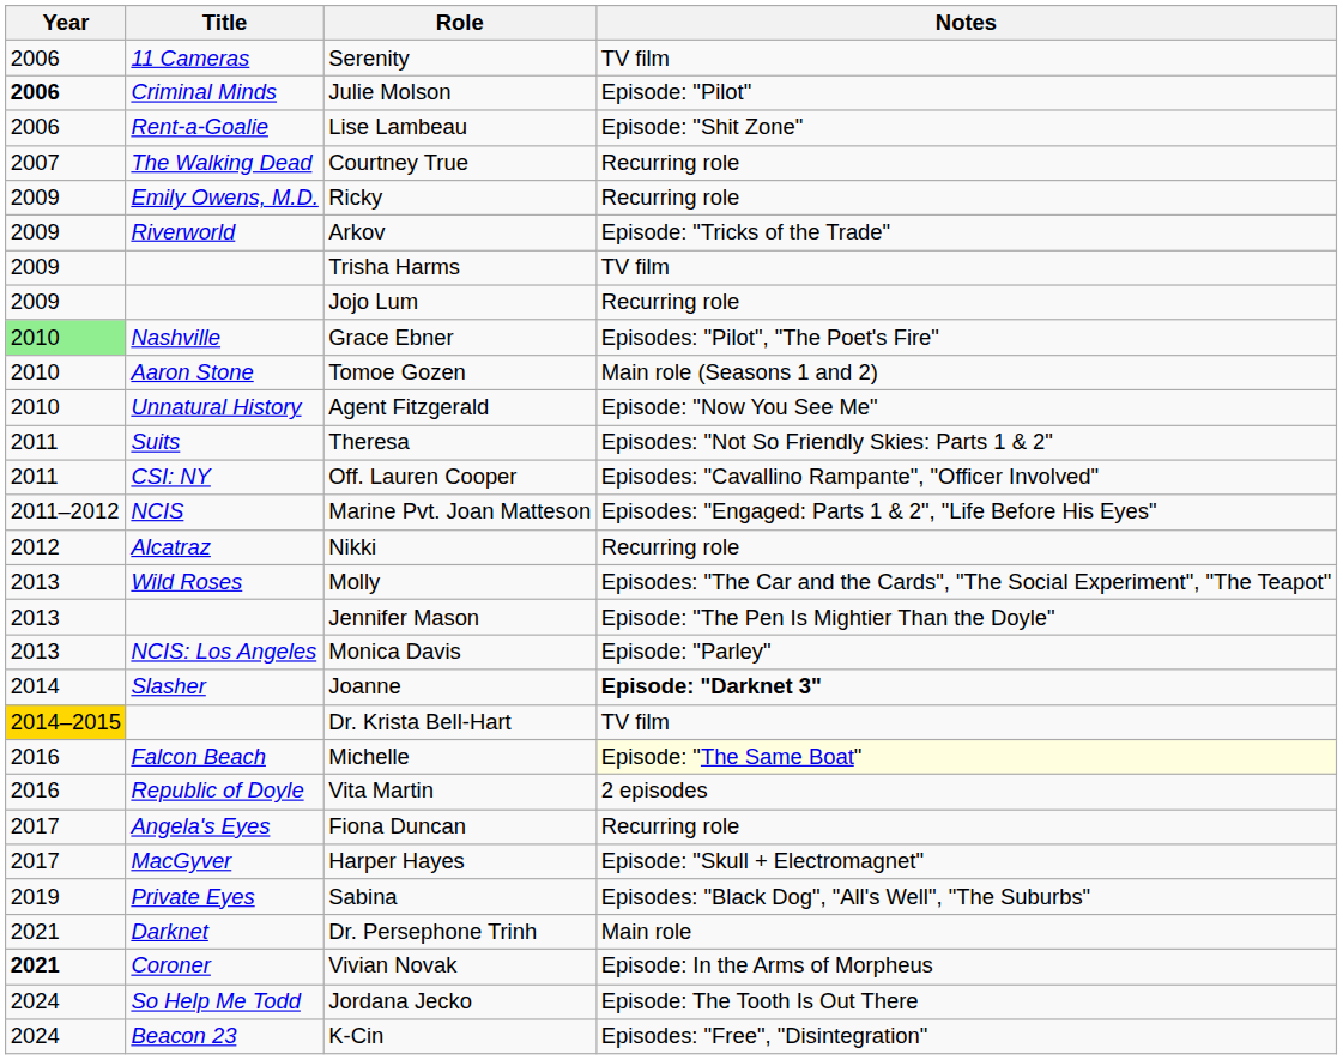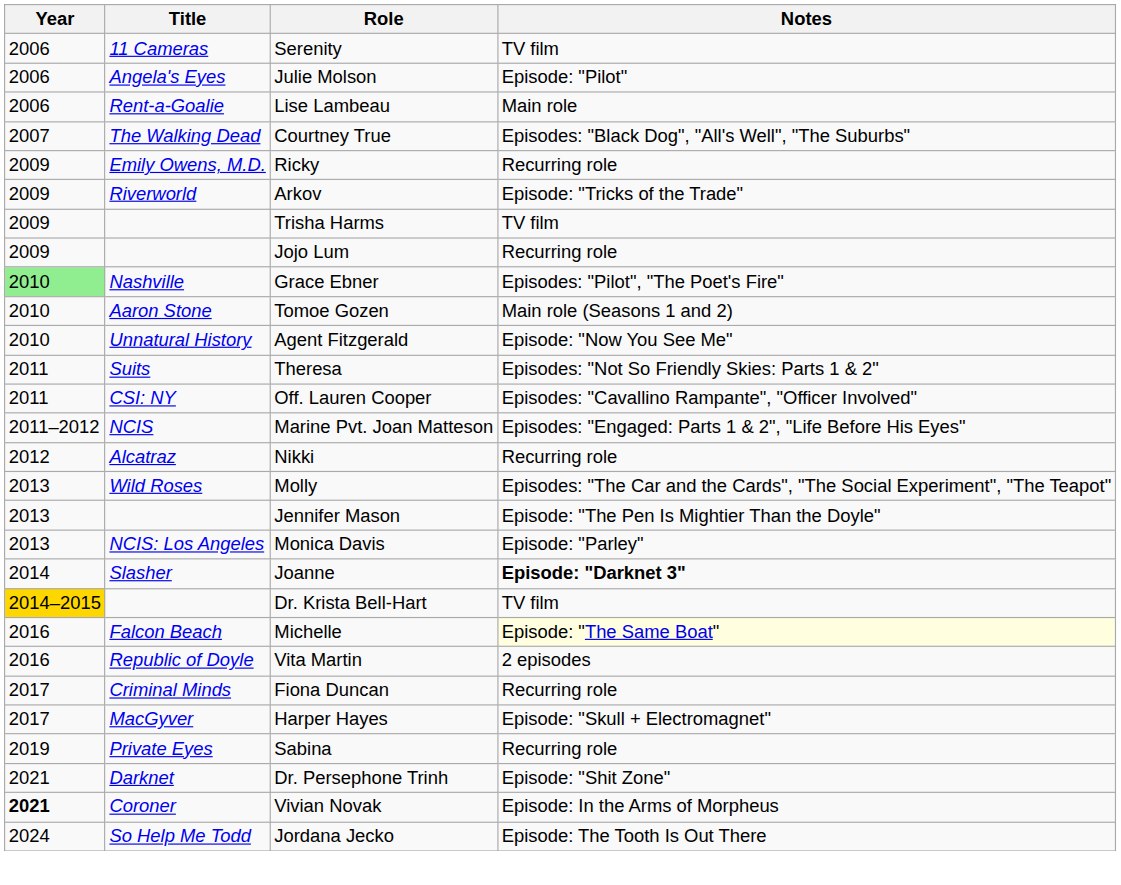Julie Molson | Year: bold -> normal
Julie Molson | Title: Criminal Minds -> Angela's Eyes
Lise Lambeau | Notes: Episode: "Shit Zone" -> Main role
Courtney True | Notes: Recurring role -> Episodes: "Black Dog", "All's Well", "The Suburbs"
Fiona Duncan | Title: Angela's Eyes -> Criminal Minds
Sabina | Notes: Episodes: "Black Dog", "All's Well", "The Suburbs" -> Recurring role
Dr. Persephone Trinh | Notes: Main role -> Episode: "Shit Zone"
- row: 2024 | Beacon 23 | K-Cin | Episodes: "Free", "Disintegration"
